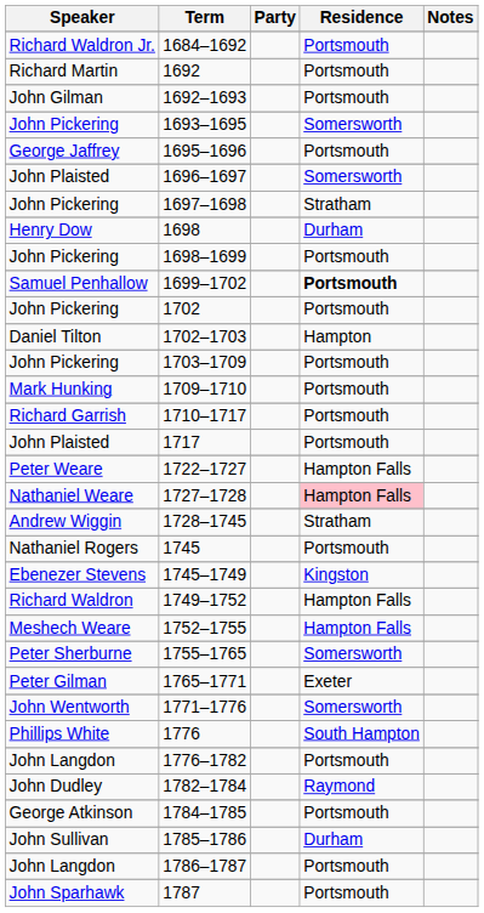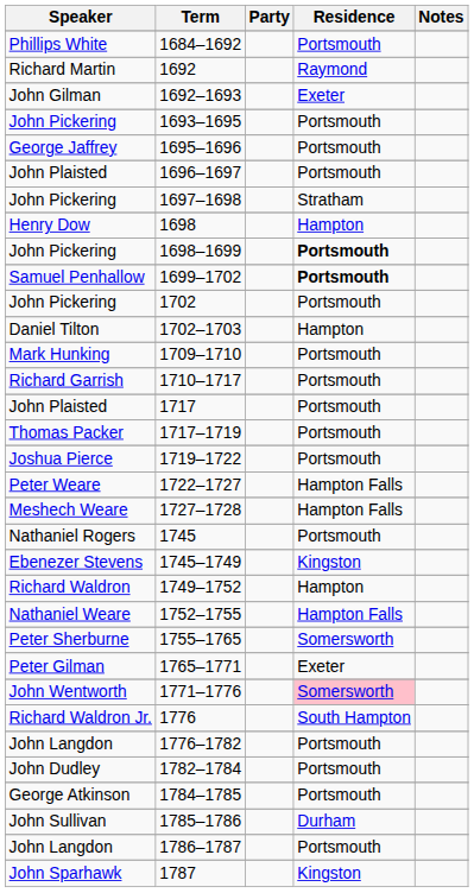1684–1692 | Speaker: Richard Waldron Jr. -> Phillips White
1692 | Residence: Portsmouth -> Raymond
1692–1693 | Residence: Portsmouth -> Exeter
1693–1695 | Residence: Somersworth -> Portsmouth
1696–1697 | Residence: Somersworth -> Portsmouth
1698 | Residence: Durham -> Hampton
1698–1699 | Residence: normal -> bold
- row: John Pickering | 1703–1709 | Portsmouth
+ row: Thomas Packer | 1717–1719 | Portsmouth
+ row: Joshua Pierce | 1719–1722 | Portsmouth
1727–1728 | Speaker: Nathaniel Weare -> Meshech Weare
1727–1728 | Residence: pink background -> no background
- row: Andrew Wiggin | 1728–1745 | Stratham
1749–1752 | Residence: Hampton Falls -> Hampton
1752–1755 | Speaker: Meshech Weare -> Nathaniel Weare
1771–1776 | Residence: no background -> pink background
1776 | Speaker: Phillips White -> Richard Waldron Jr.
1782–1784 | Residence: Raymond -> Portsmouth
1787 | Residence: Portsmouth -> Kingston
